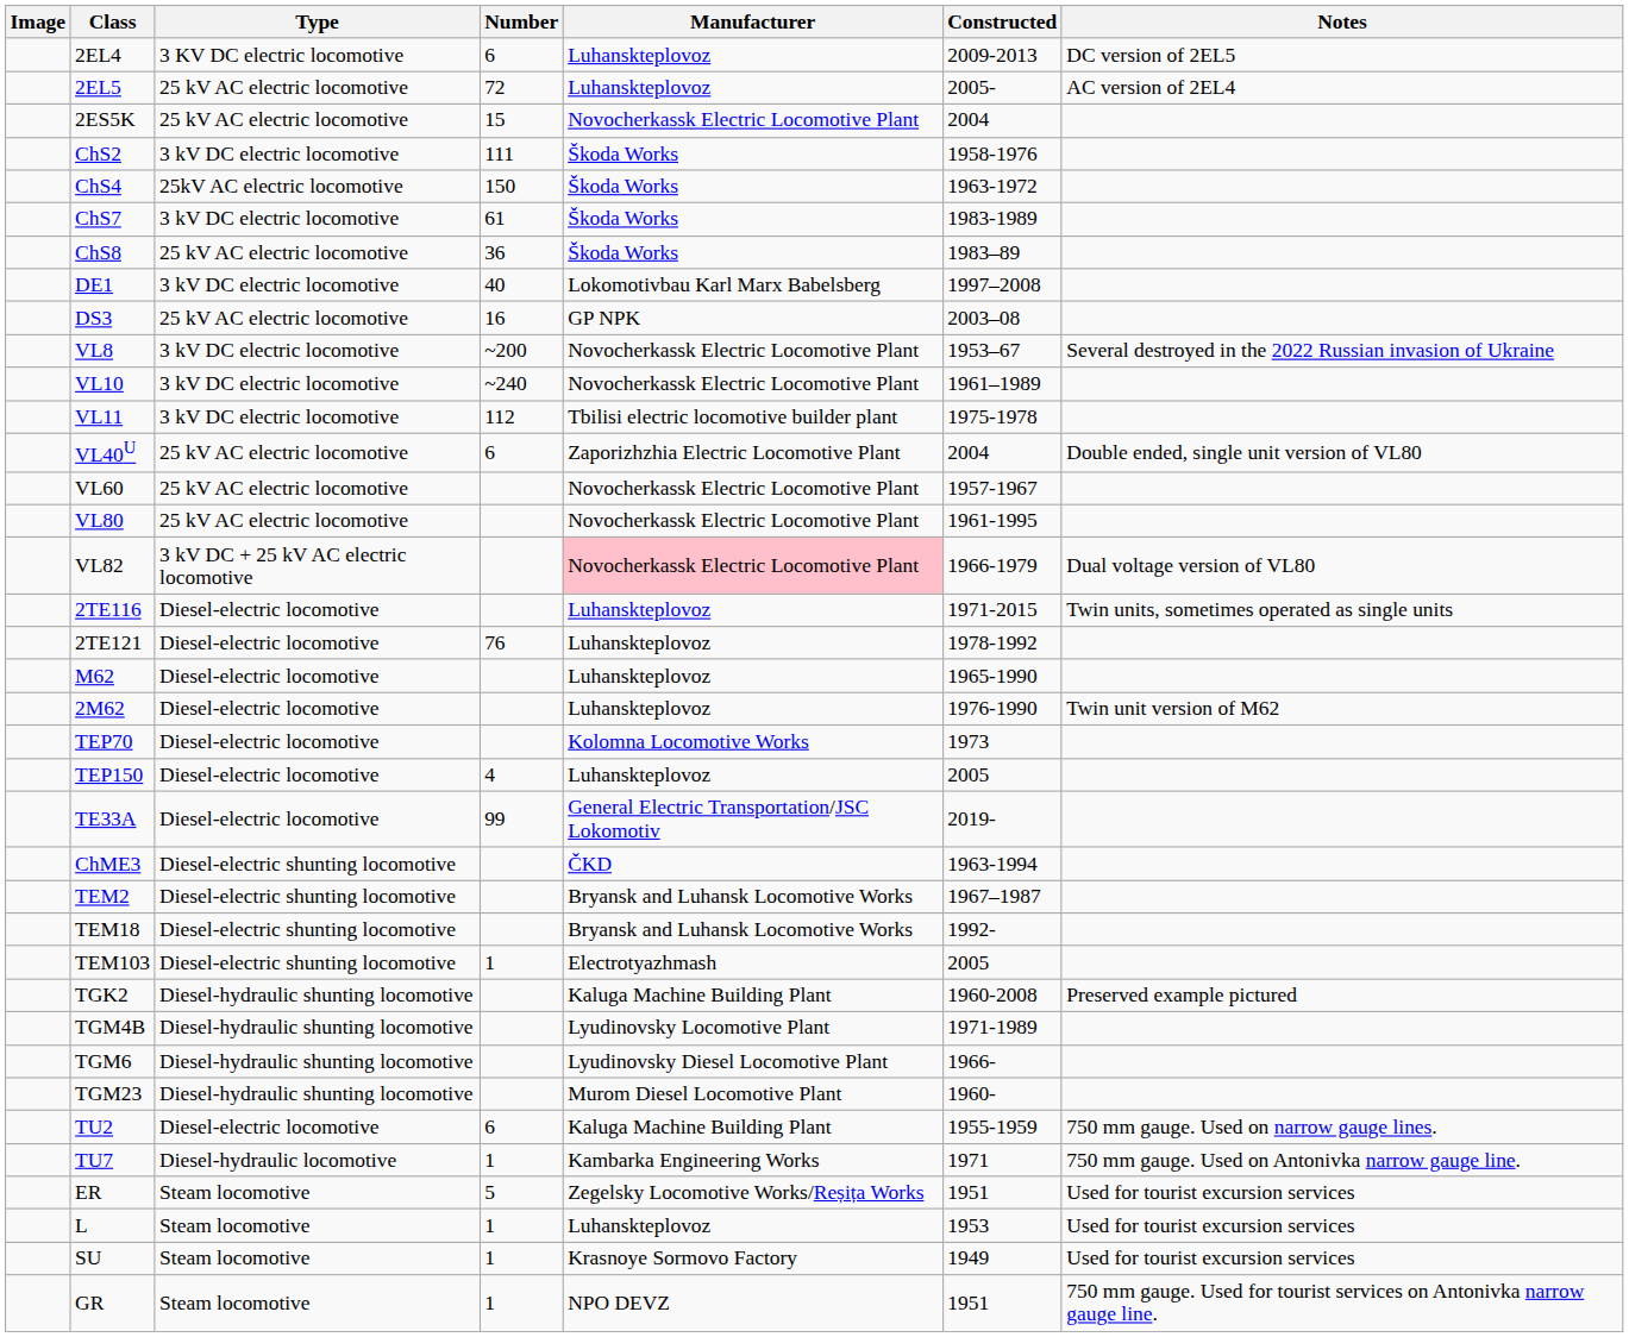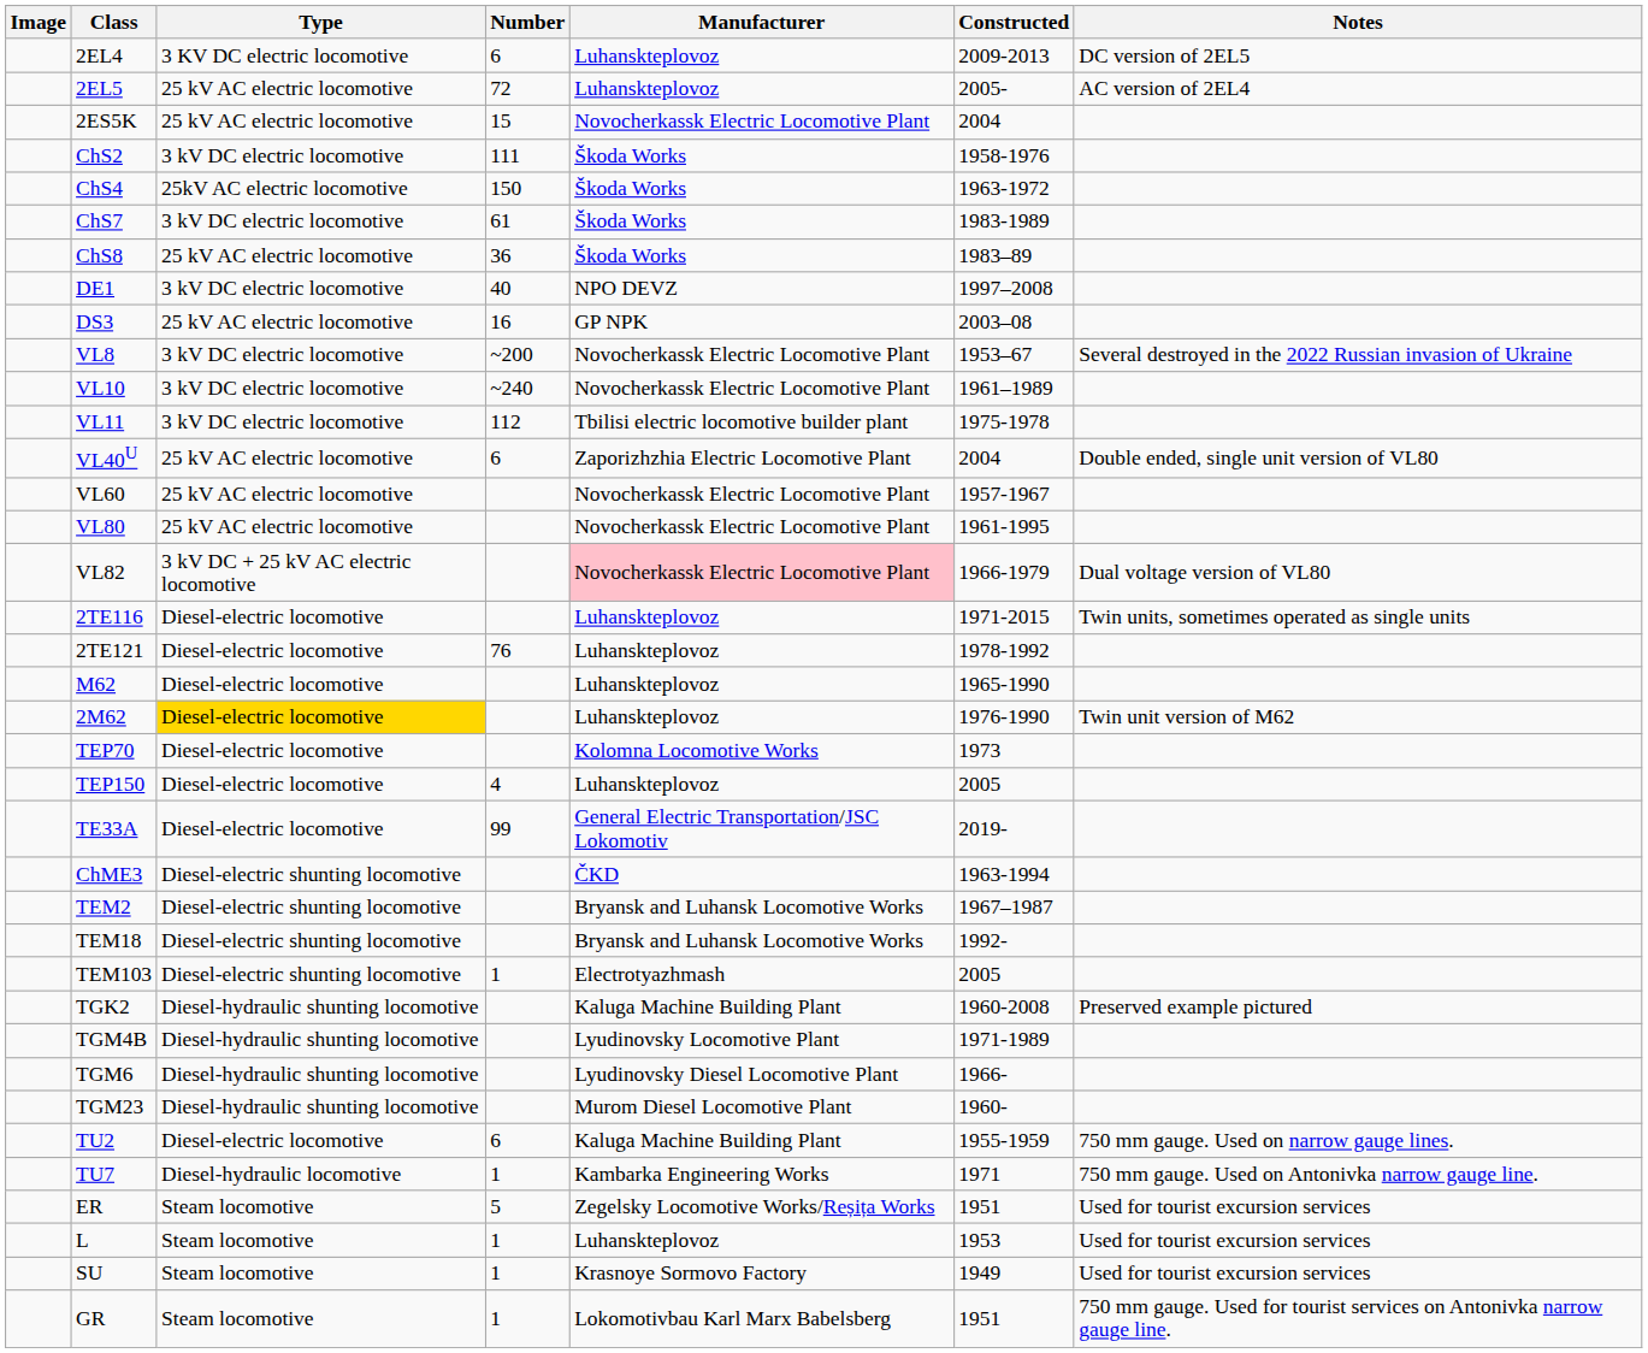DE1 | Manufacturer: Lokomotivbau Karl Marx Babelsberg -> NPO DEVZ
2M62 | Type: no background -> gold background
GR | Manufacturer: NPO DEVZ -> Lokomotivbau Karl Marx Babelsberg
